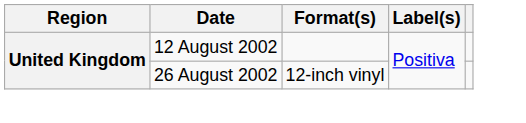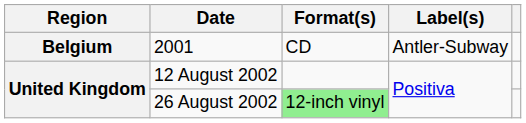+ row: Belgium | 2001 | CD | Antler-Subway
26 August 2002 | Format(s): no background -> lightgreen background
